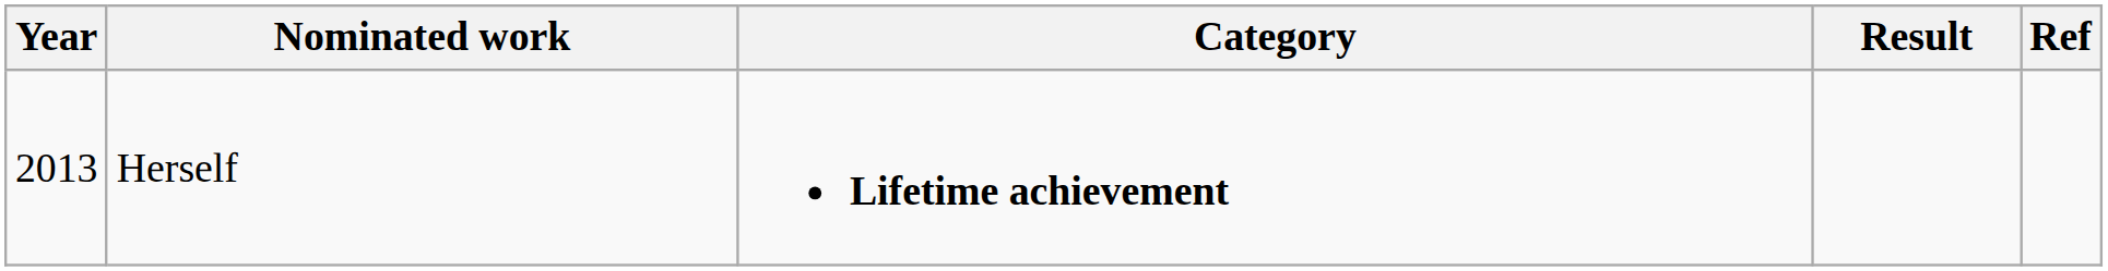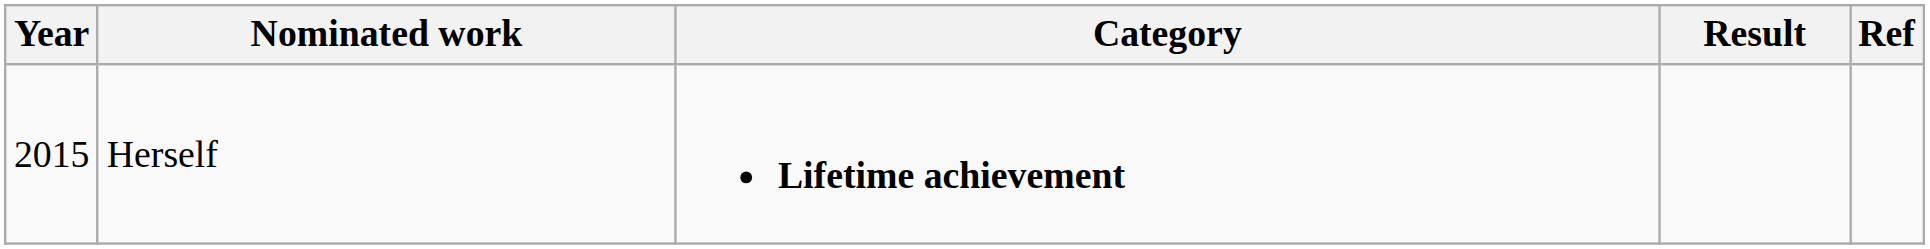Herself | Year: 2013 -> 2015
